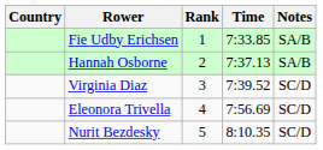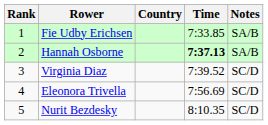columns swapped: Rank <-> Country
Hannah Osborne | Time: normal -> bold
